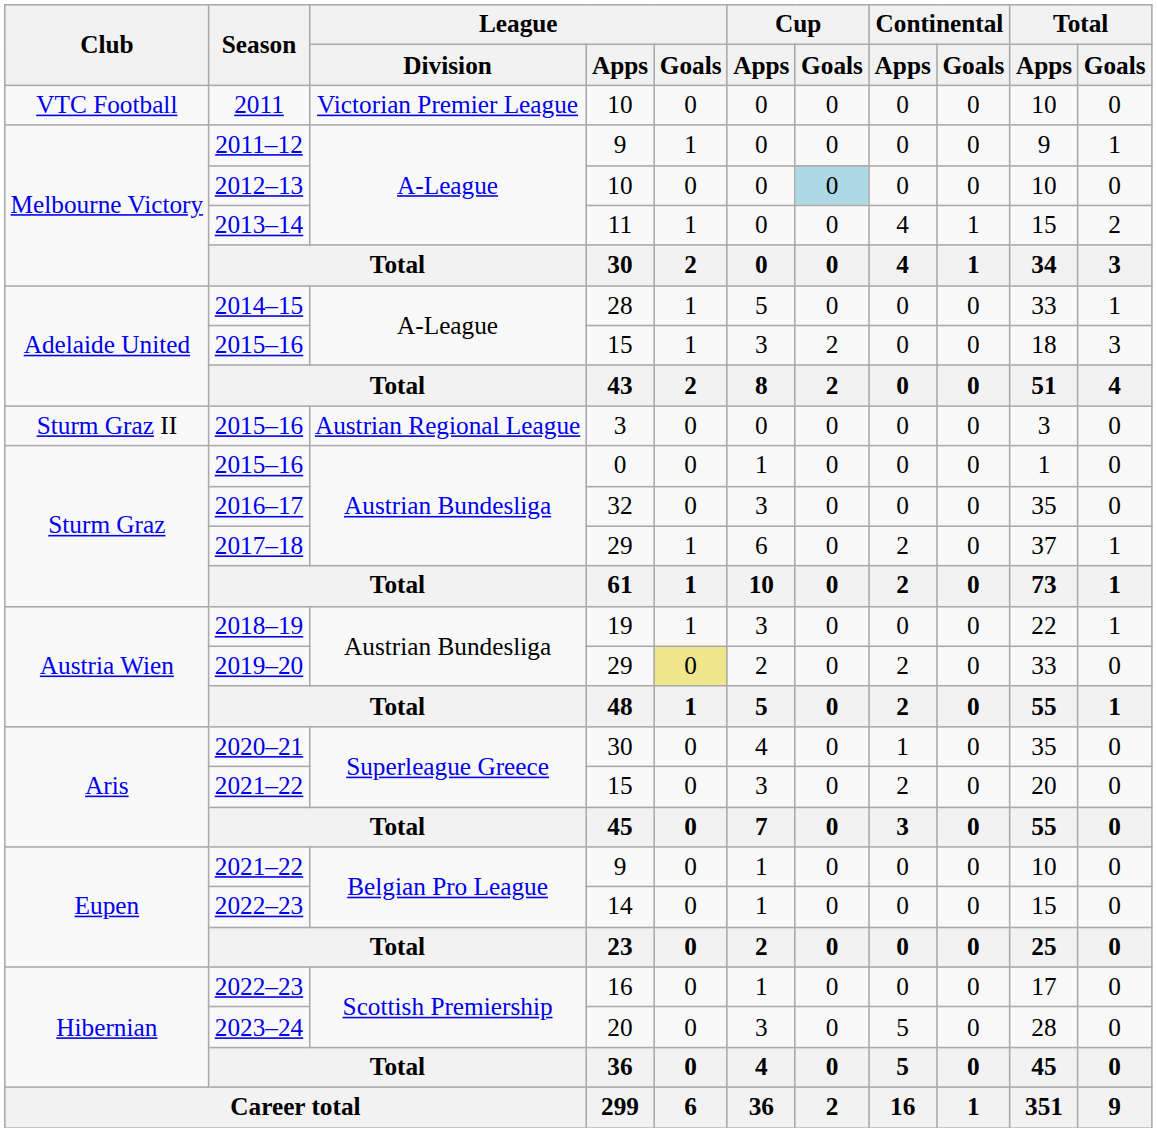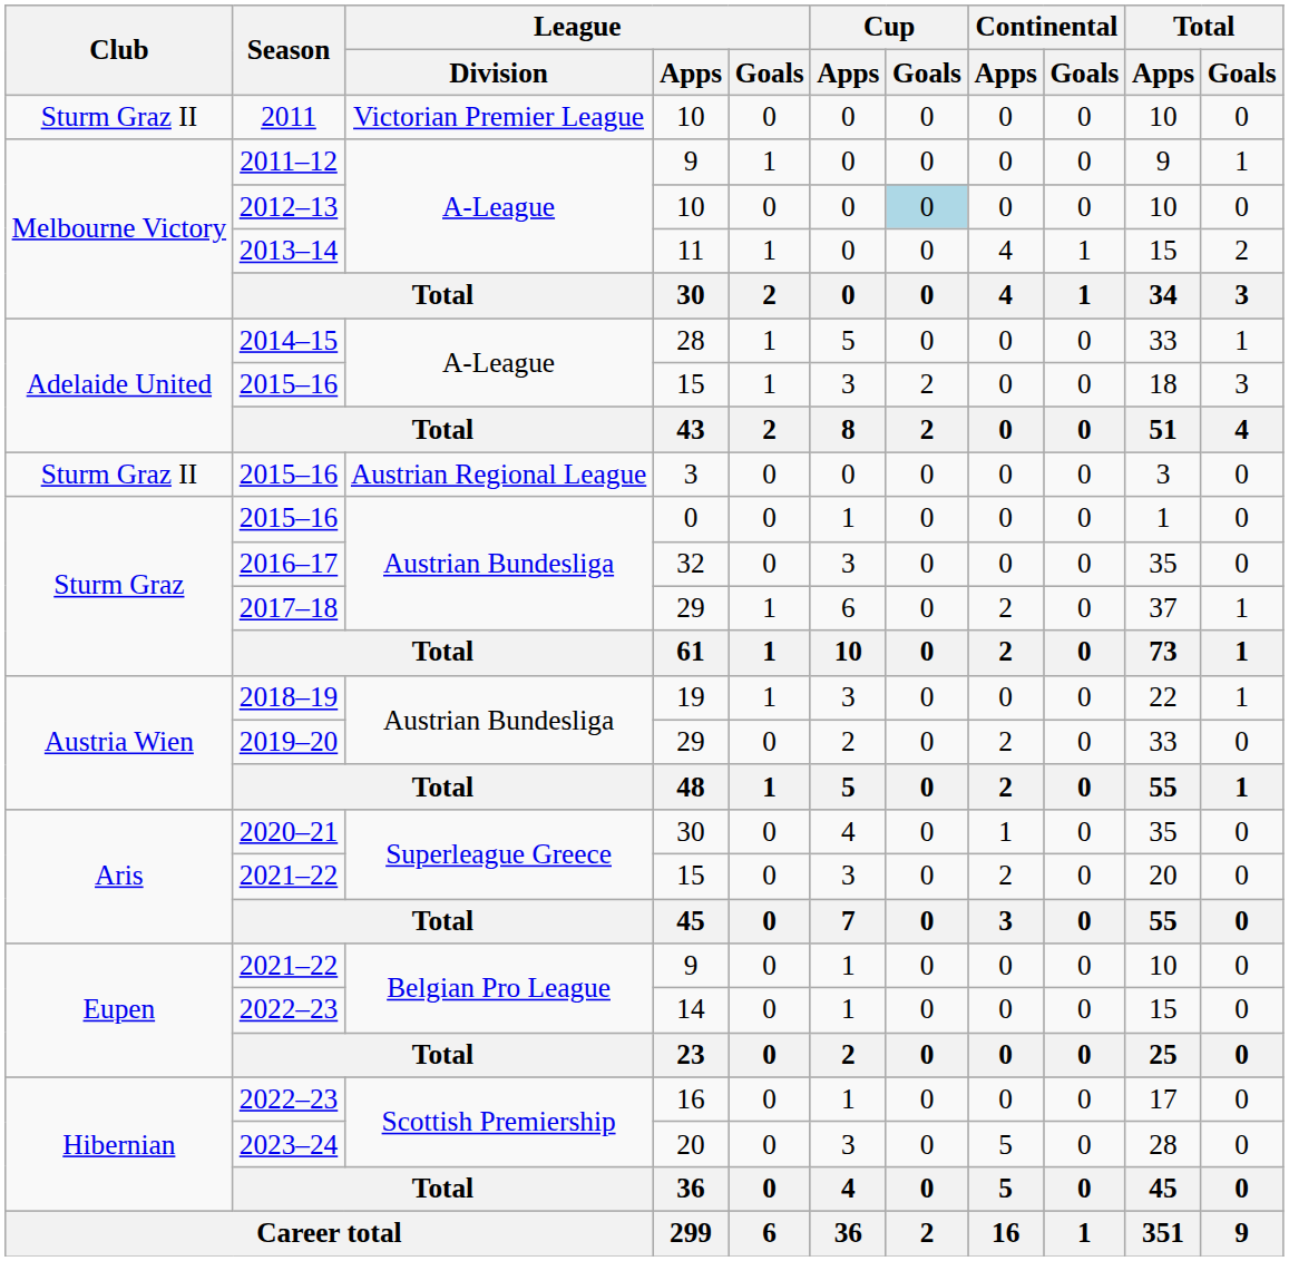2011 | Club: VTC Football -> Sturm Graz II
2019–20 | League / Goals: khaki background -> no background
